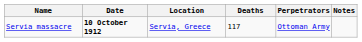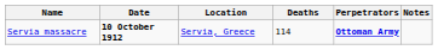Servia massacre | Deaths: 117 -> 114
Servia massacre | Perpetrators: normal -> bold
